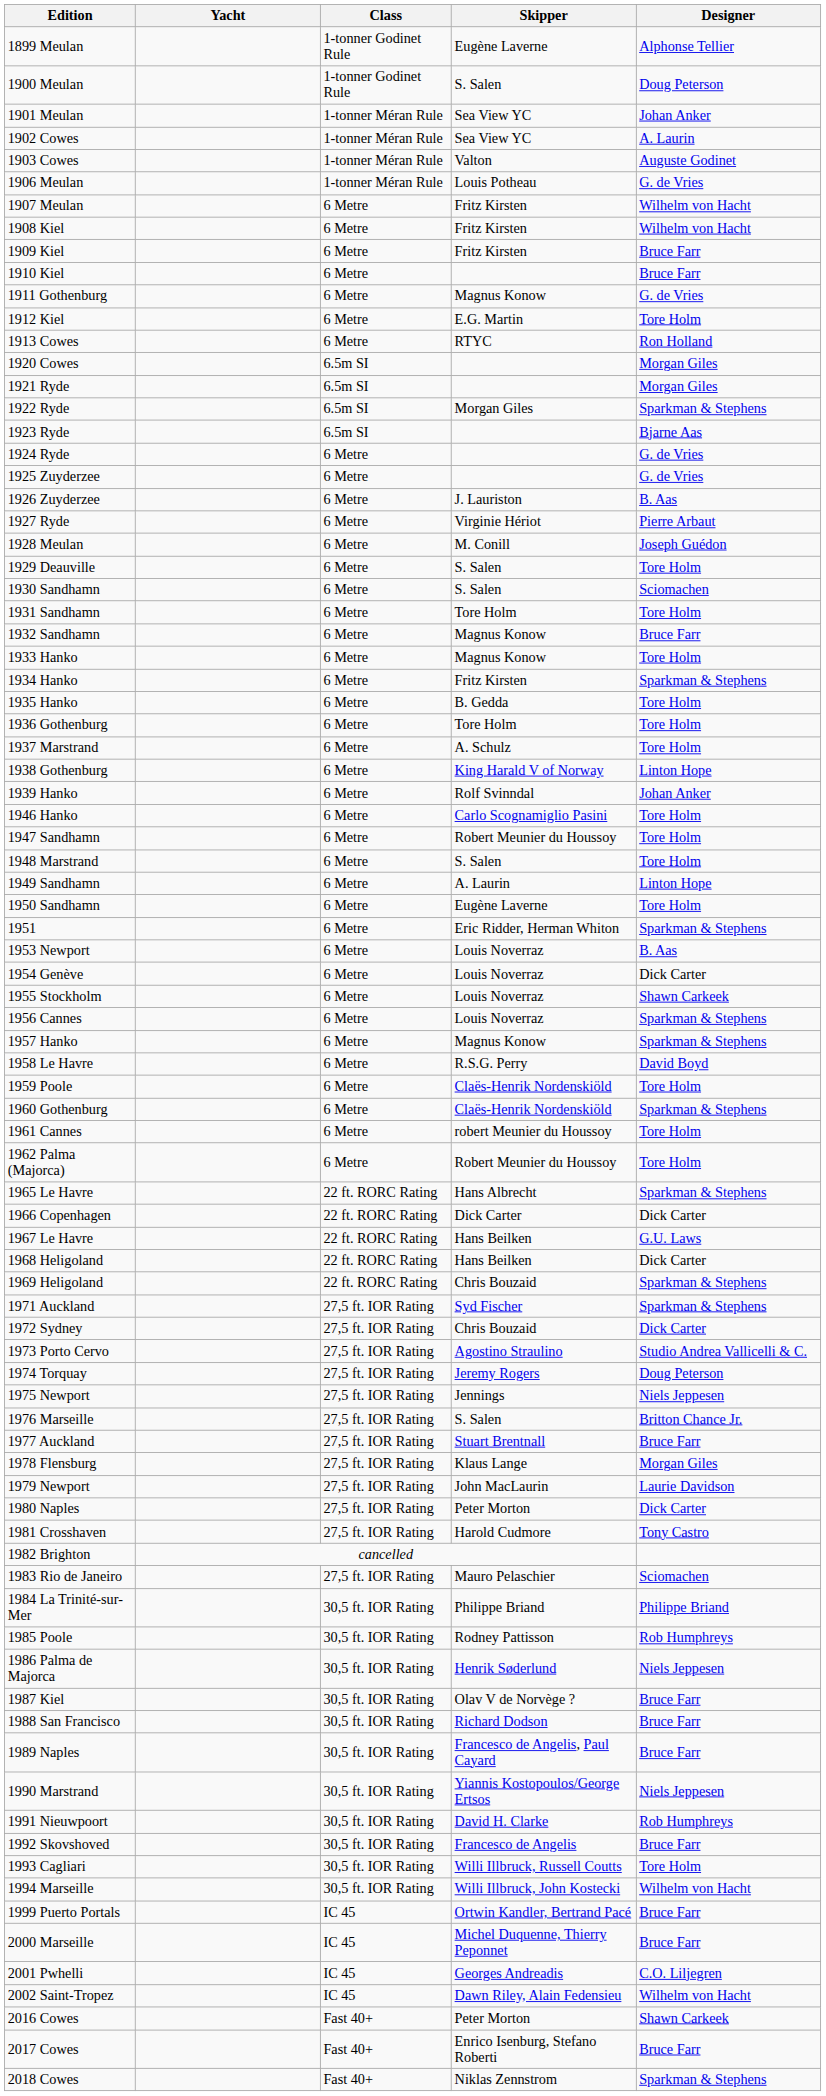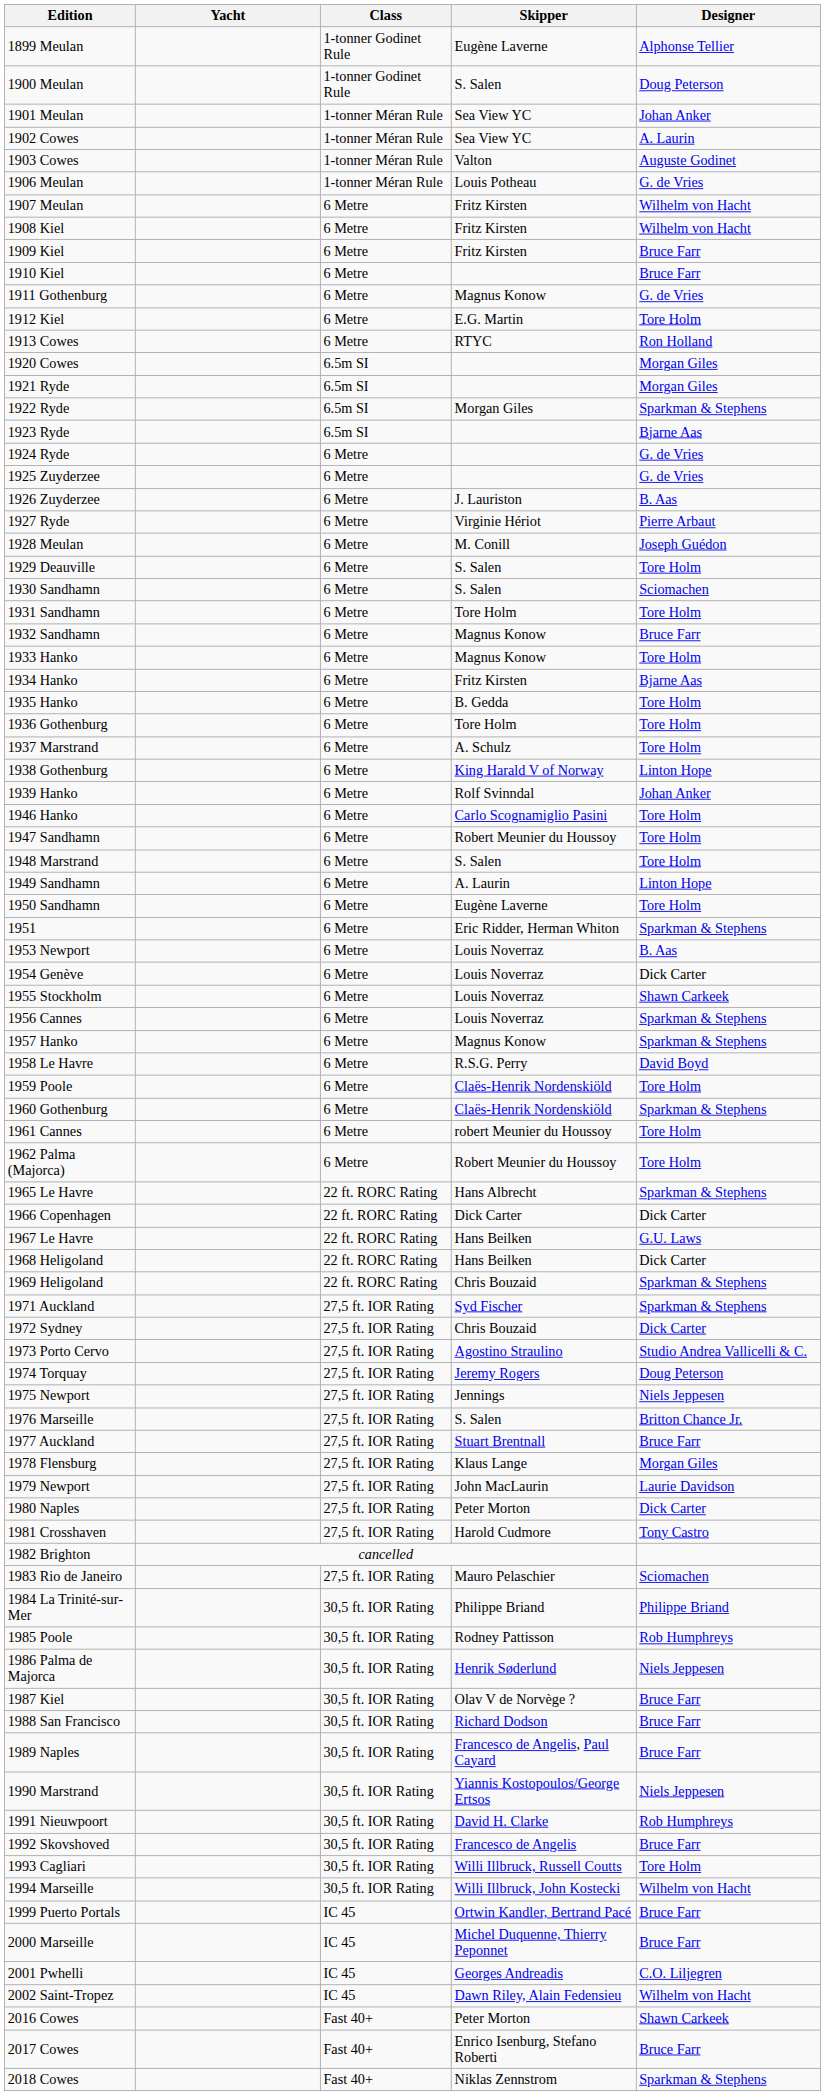1934 Hanko | Designer: Sparkman & Stephens -> Bjarne Aas
